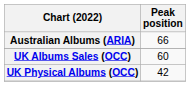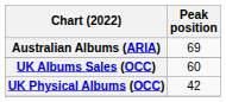Australian Albums (ARIA) | Peak position: 66 -> 69
